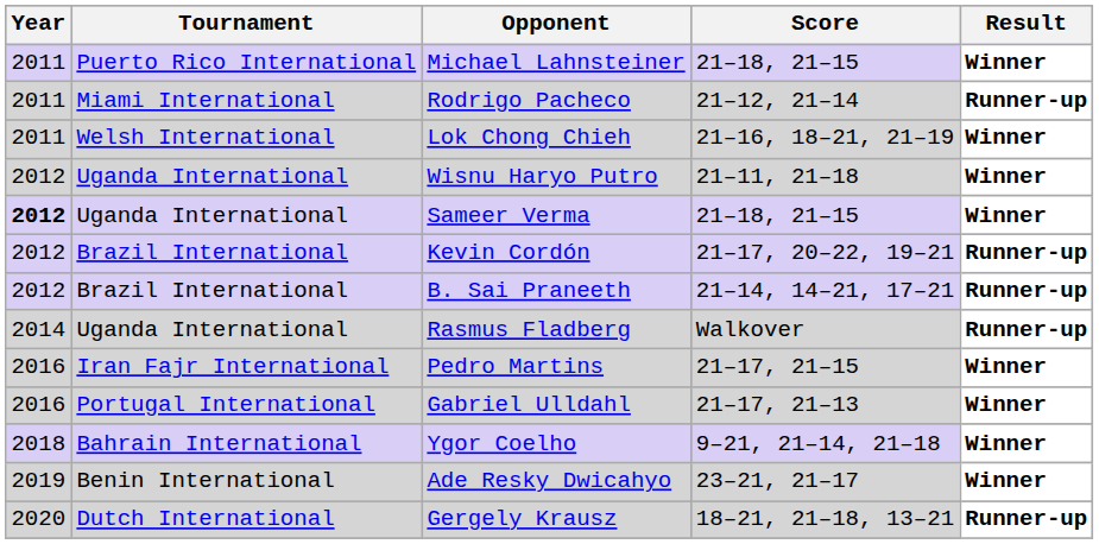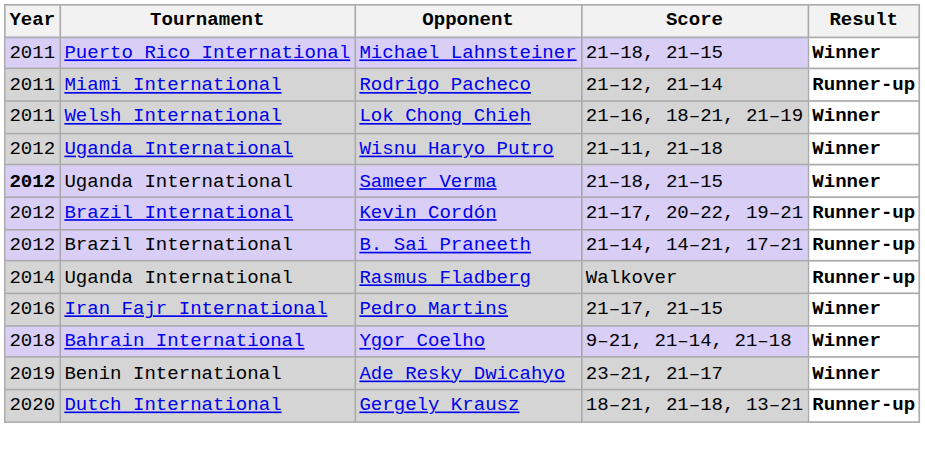- row: 2016 | Portugal International | Gabriel Ulldahl | 21–17, 21–13 | Winner
